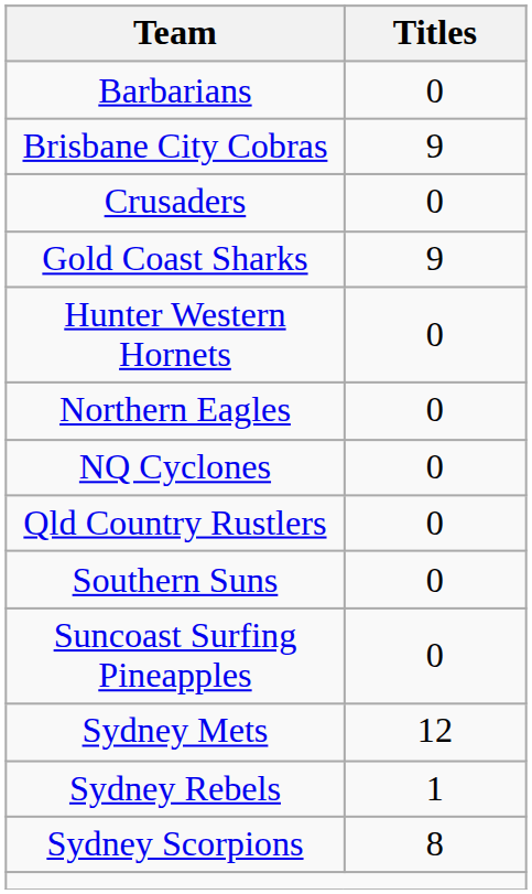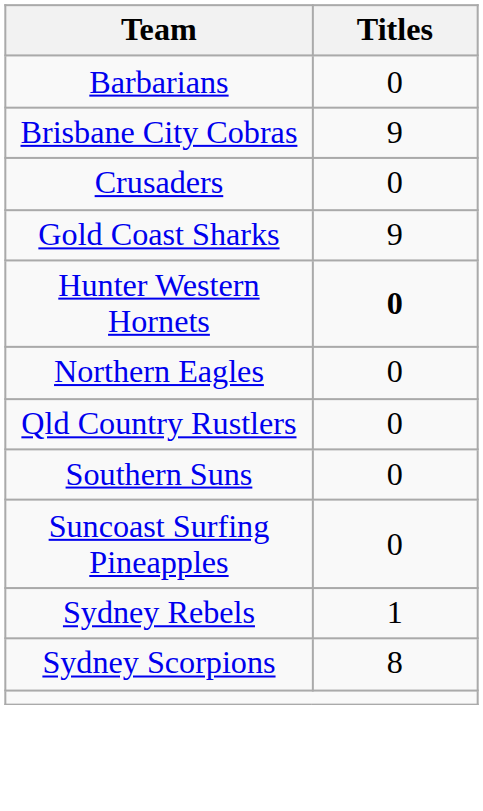Hunter Western Hornets | Titles: normal -> bold
- row: NQ Cyclones | 0
- row: Sydney Mets | 12
